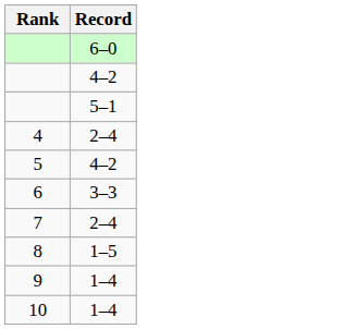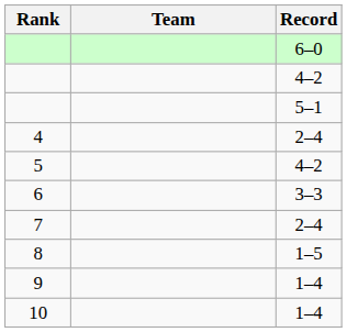+ column: Team
